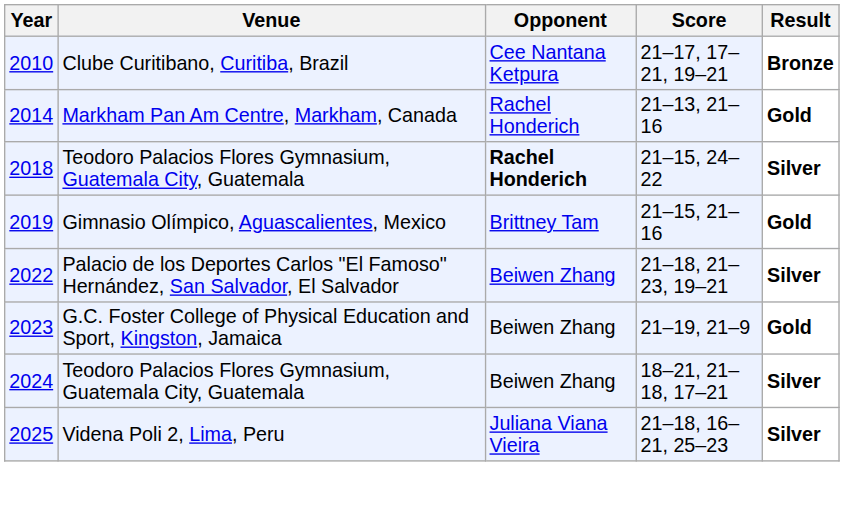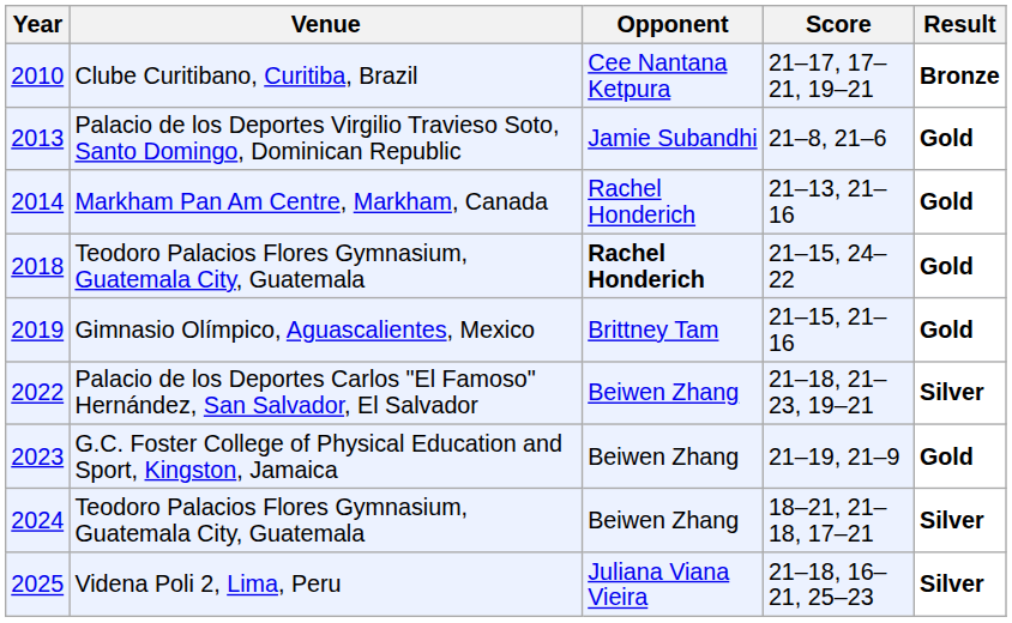+ row: 2013 | Palacio de los Deportes Virgilio Travieso Soto, Santo Domingo, Dominican Republic | Jamie Subandhi | 21–8, 21–6 | Gold
2018 | Result: Silver -> Gold
